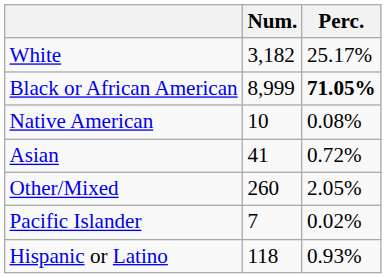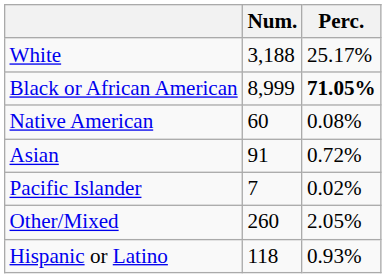White | Num.: 3,182 -> 3,188
Native American | Num.: 10 -> 60
Asian | Num.: 41 -> 91
rows swapped: Pacific Islander <-> Other/Mixed
